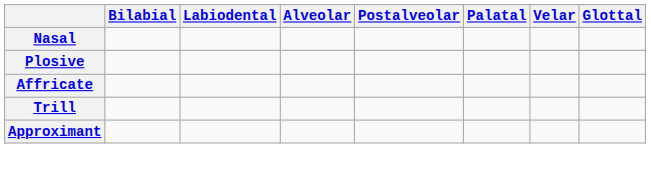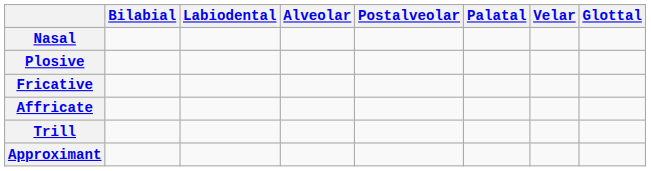+ row: Fricative
